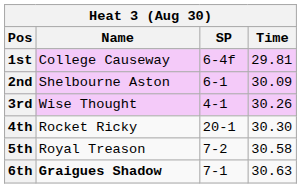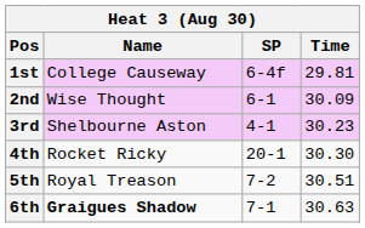2nd | Name: Shelbourne Aston -> Wise Thought
3rd | Name: Wise Thought -> Shelbourne Aston
3rd | Time: 30.26 -> 30.23
5th | Time: 30.58 -> 30.51
